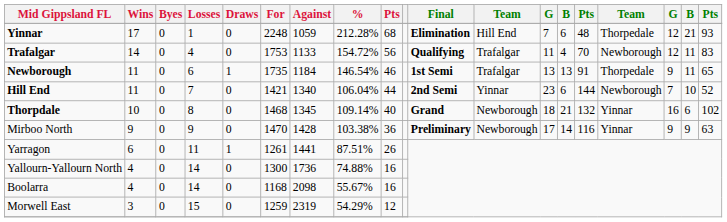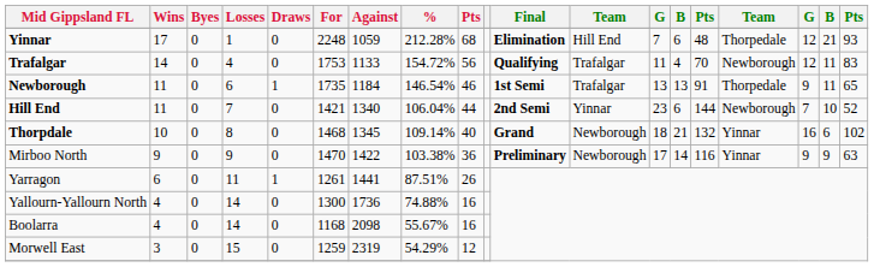Mirboo North | Against: 1428 -> 1422
